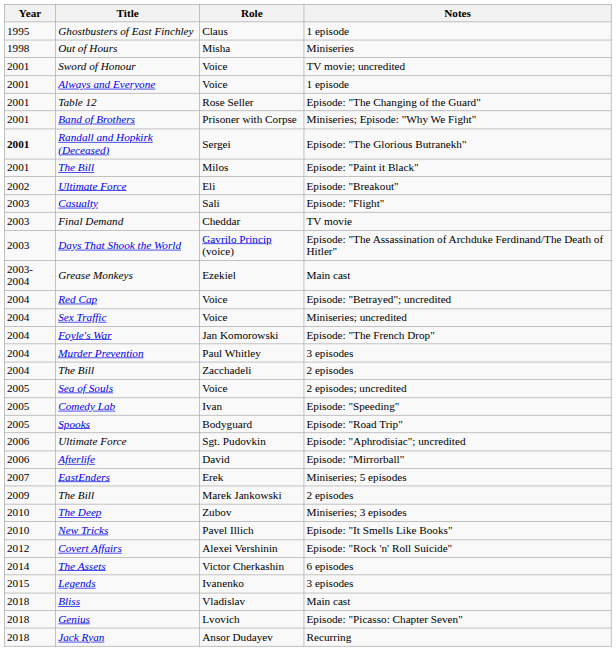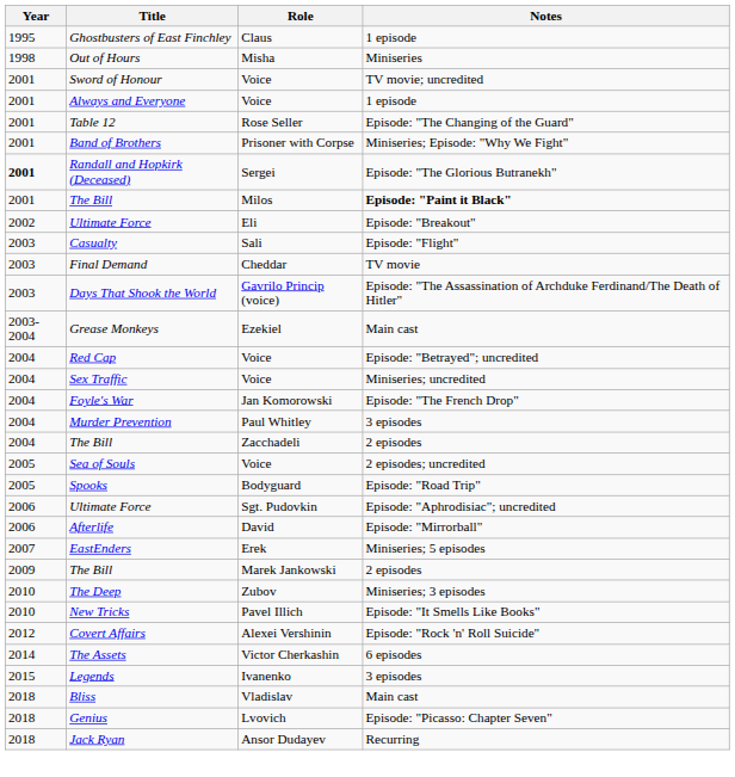The Bill / Milos | Notes: normal -> bold
- row: 2005 | Comedy Lab | Ivan | Episode: "Speeding"
